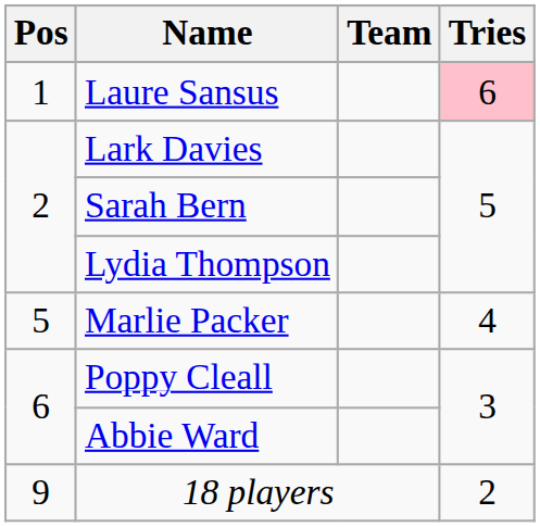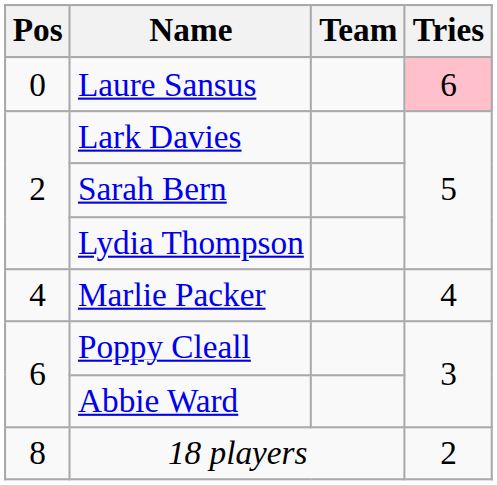Laure Sansus | Pos: 1 -> 0
Marlie Packer | Pos: 5 -> 4
18 players | Pos: 9 -> 8
